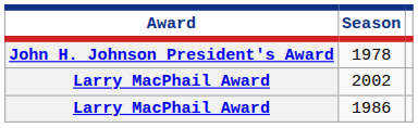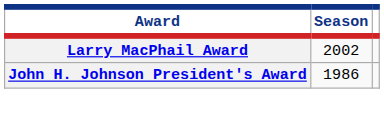- row: John H. Johnson President's Award | 1978
1986 | Award: Larry MacPhail Award -> John H. Johnson President's Award
